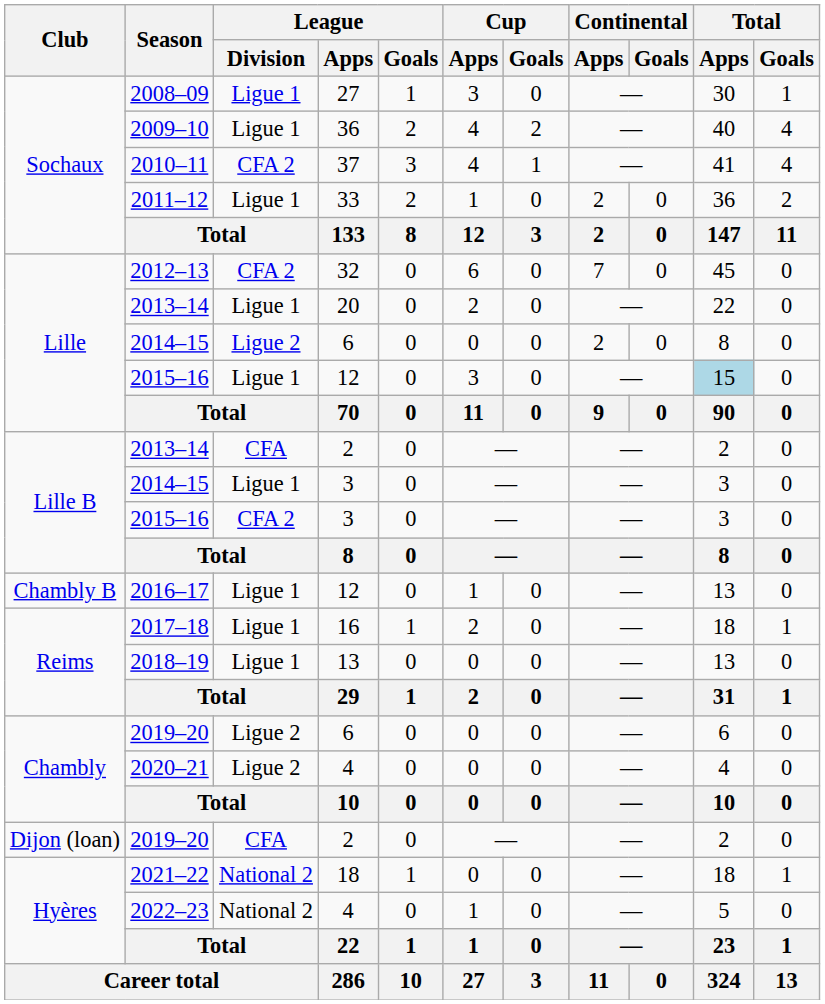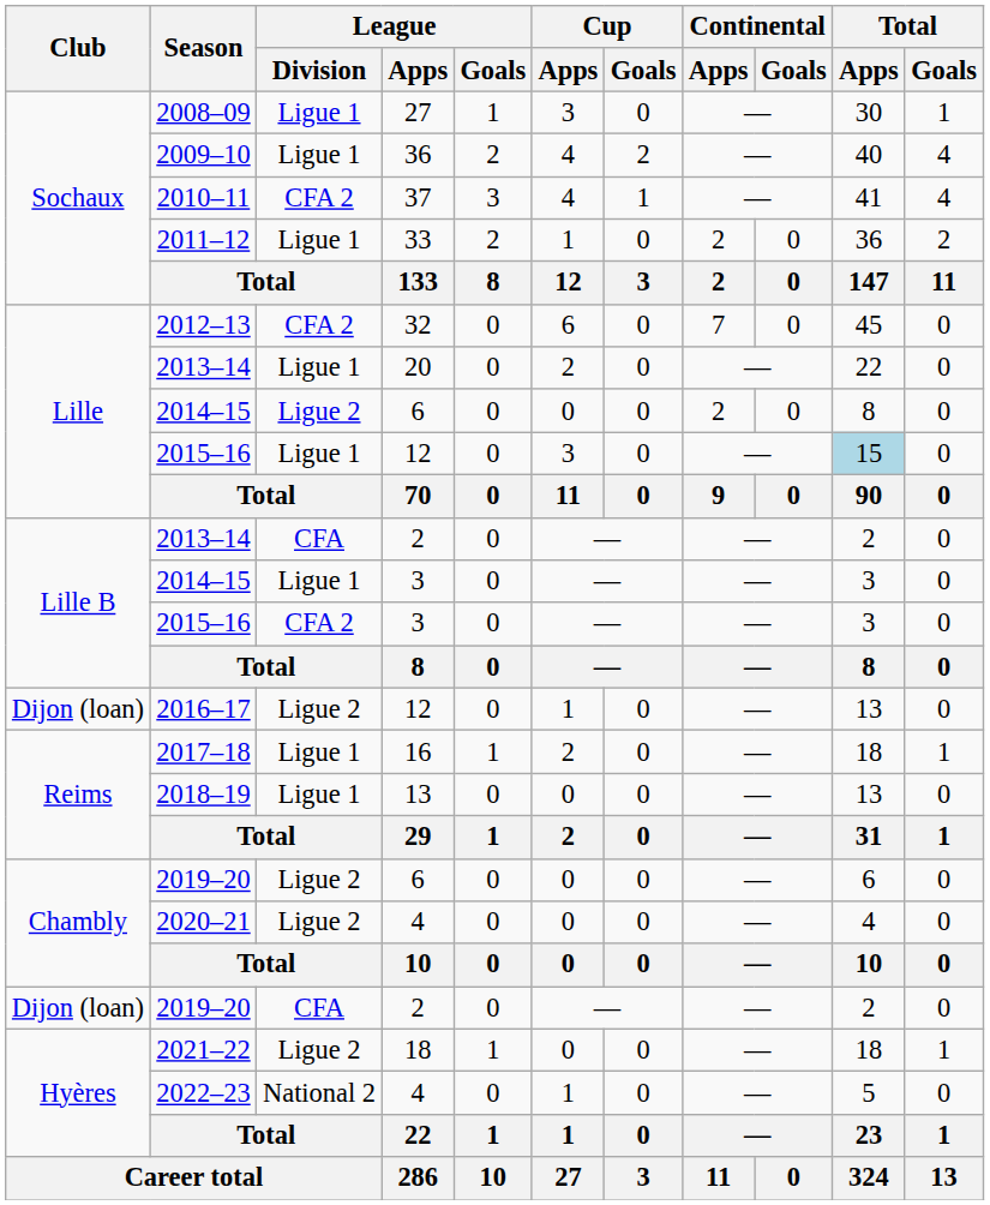2016–17 | Club: Chambly B -> Dijon (loan)
2016–17 | League / Division: Ligue 1 -> Ligue 2
2021–22 | League / Division: National 2 -> Ligue 2
